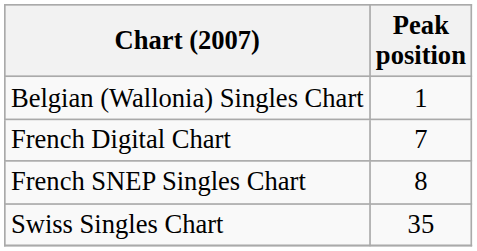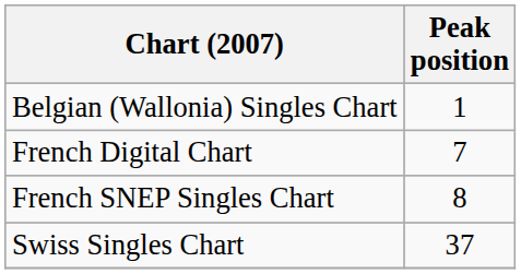Swiss Singles Chart | Peak position: 35 -> 37
